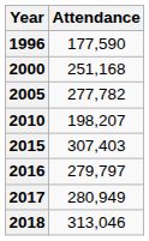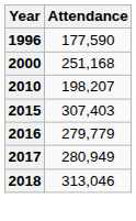- row: 2005 | 277,782
2016 | Attendance: 279,797 -> 279,779
